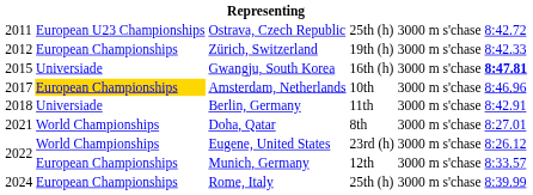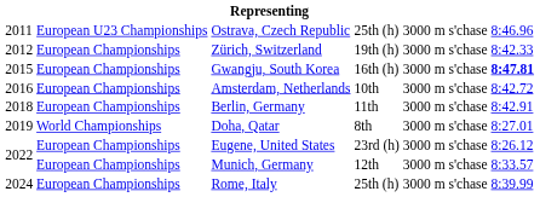Ostrava, Czech Republic | column 6: 8:42.72 -> 8:46.96
Gwangju, South Korea | column 2: Universiade -> European Championships
Amsterdam, Netherlands | column 1: 2017 -> 2016
Amsterdam, Netherlands | column 2: gold background -> no background
Amsterdam, Netherlands | column 6: 8:46.96 -> 8:42.72
Berlin, Germany | column 2: Universiade -> European Championships
Doha, Qatar | column 1: 2021 -> 2019
Eugene, United States | column 2: World Championships -> European Championships
